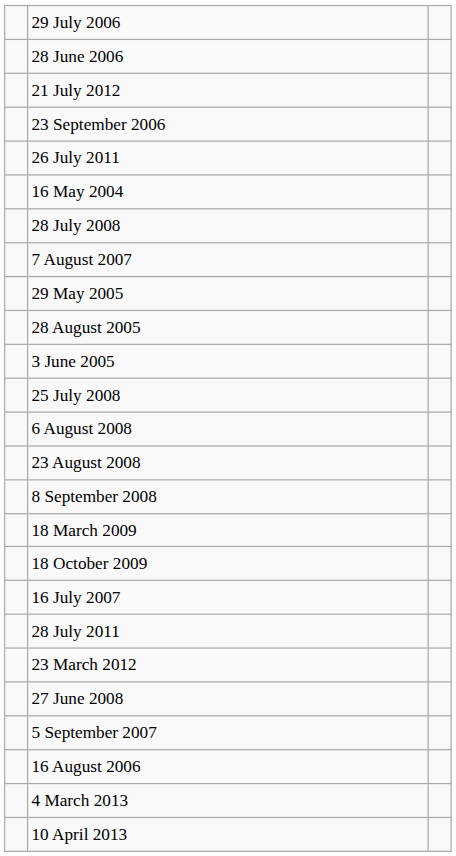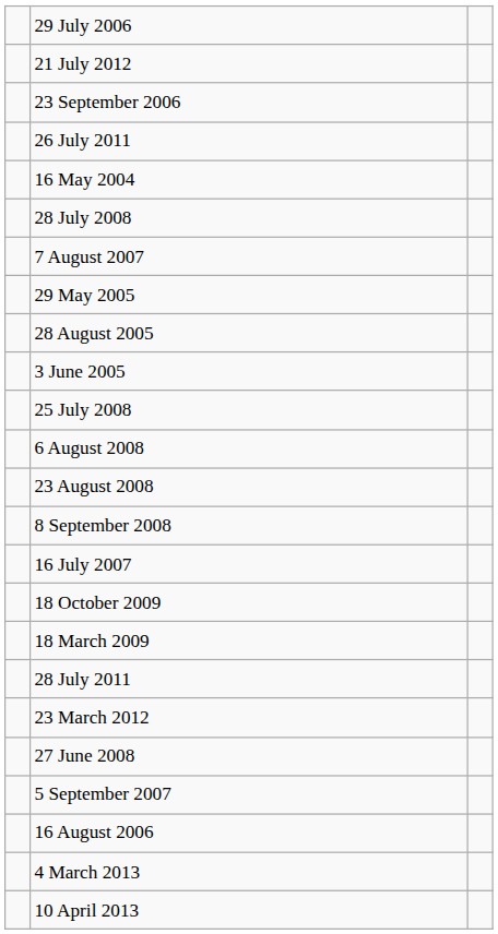- row: 28 June 2006
rows swapped: 18 March 2009 <-> 16 July 2007
